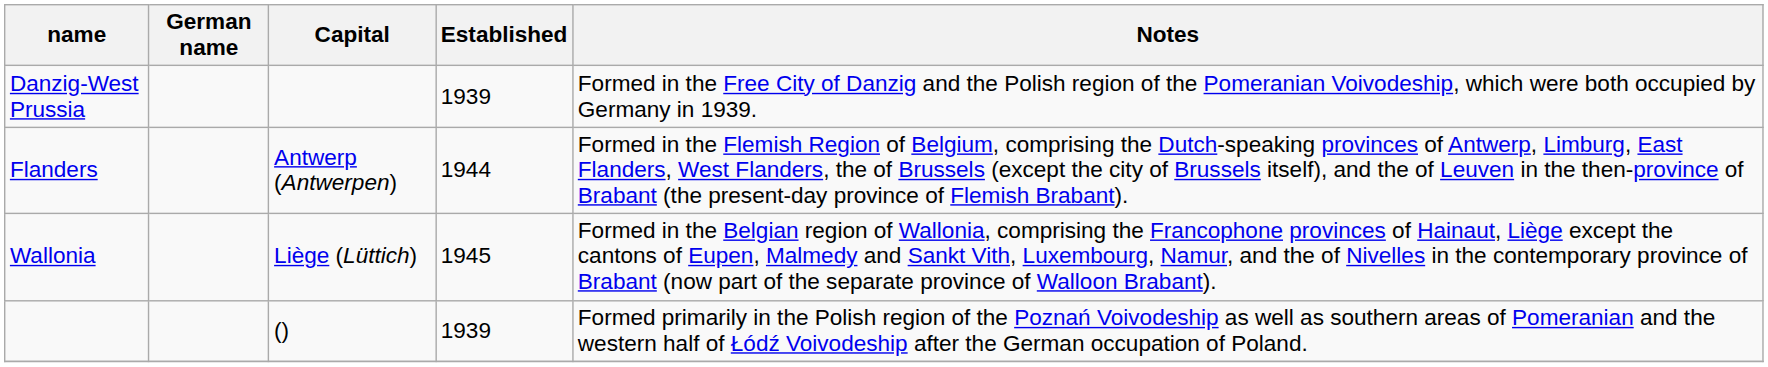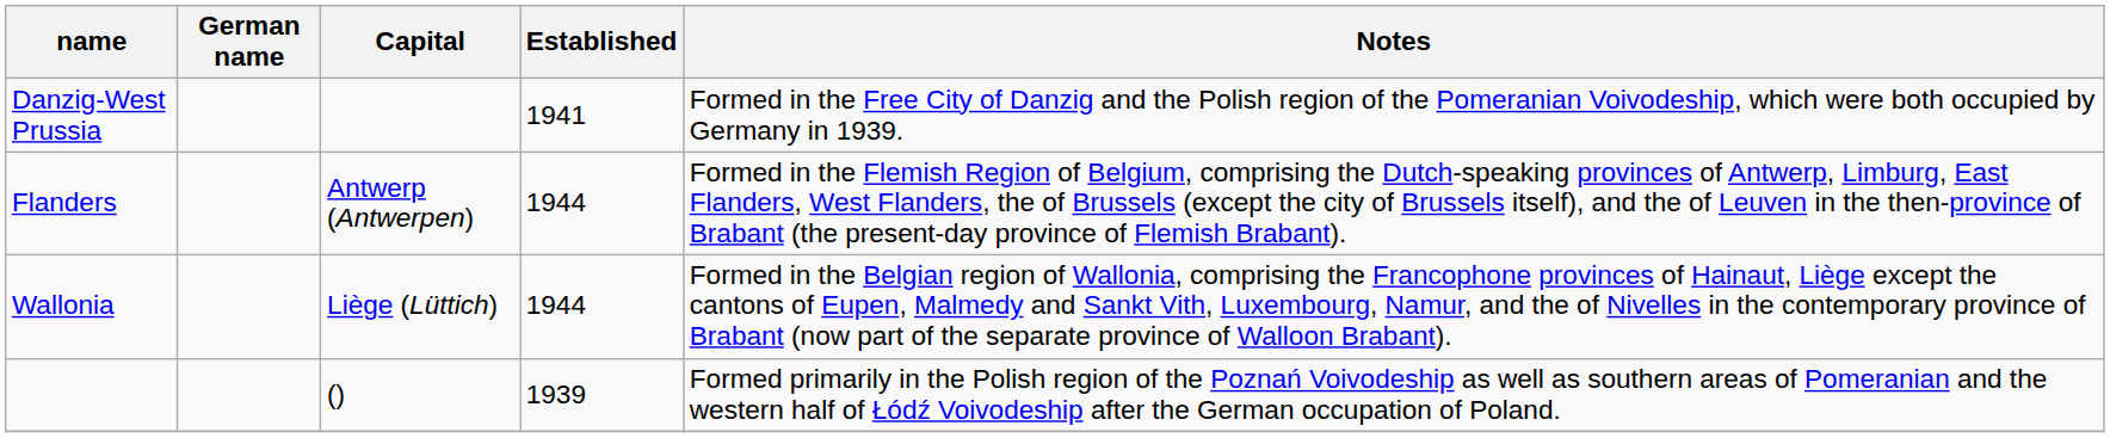Danzig-West Prussia | Established: 1939 -> 1941
Wallonia | Established: 1945 -> 1944
